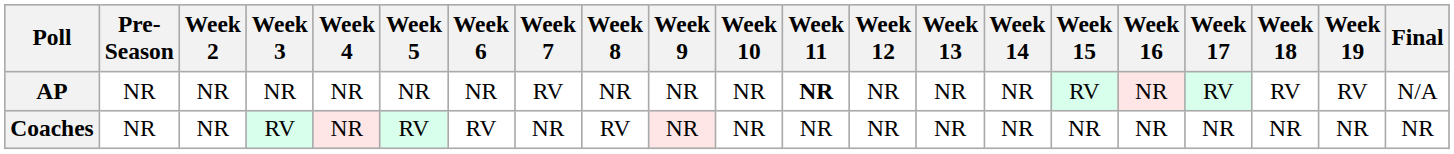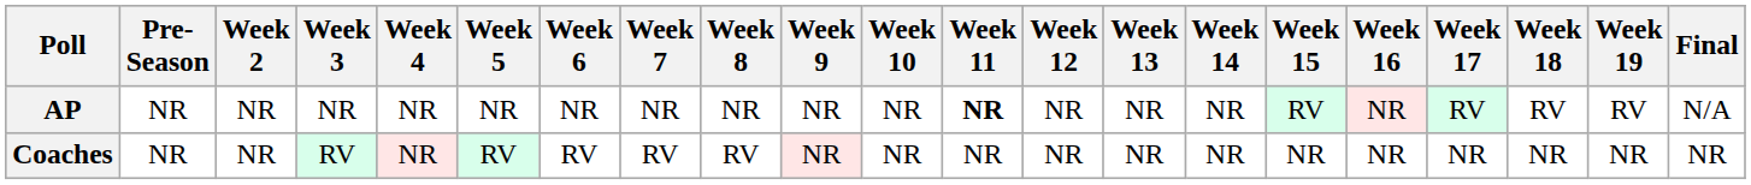AP | Week 7: RV -> NR
Coaches | Week 7: NR -> RV
